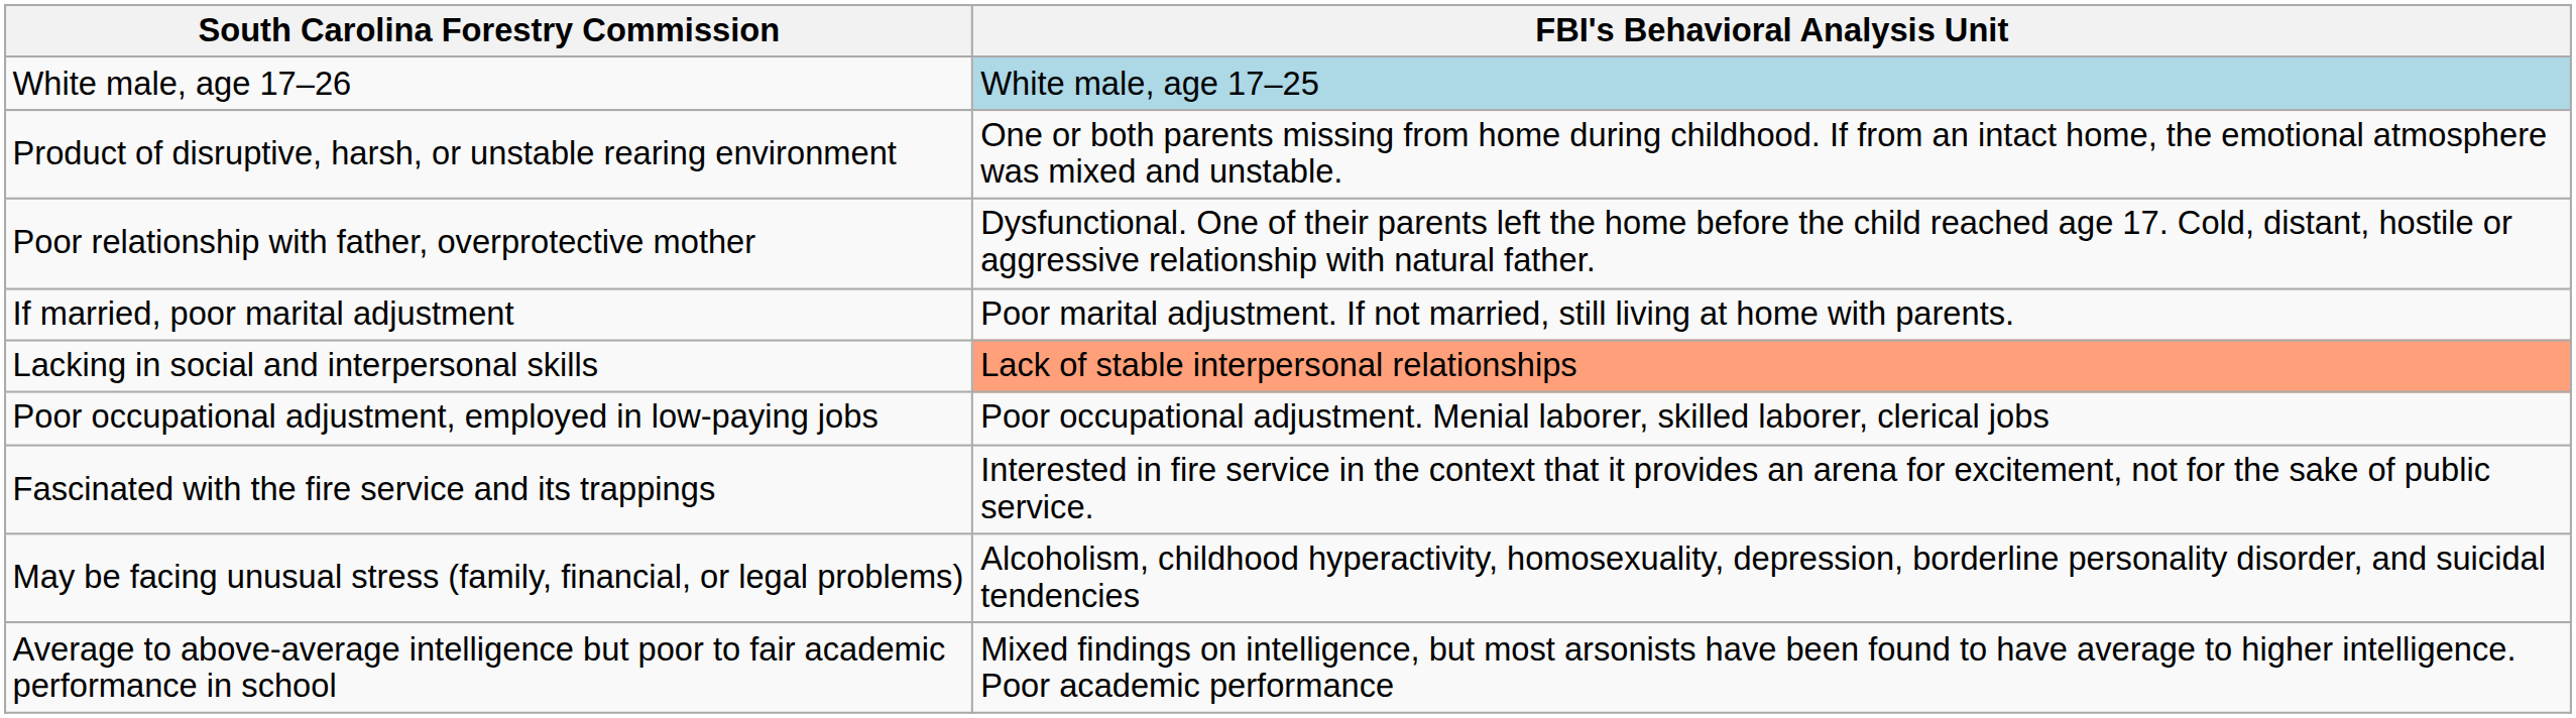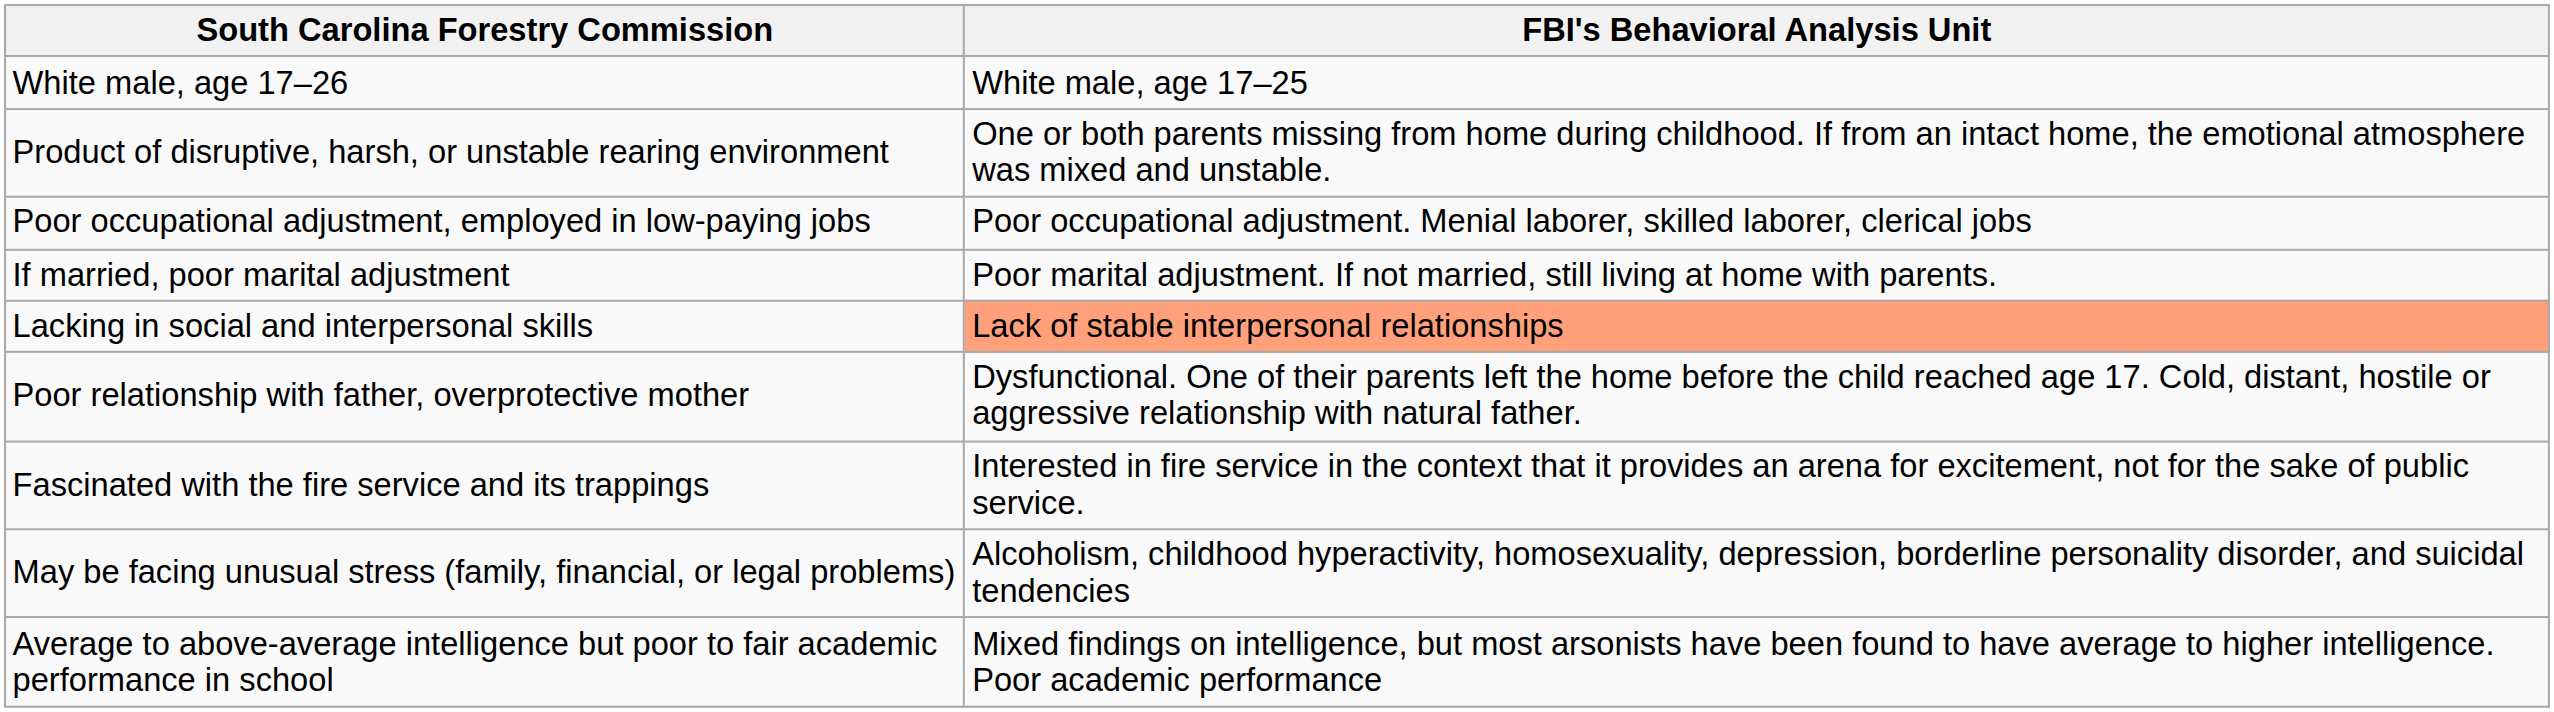White male, age 17–26 | FBI's Behavioral Analysis Unit: lightblue background -> no background
rows swapped: Poor relationship with father, overprotective mother <-> Poor occupational adjustment, employed in low-paying jobs
